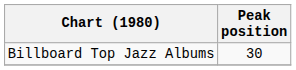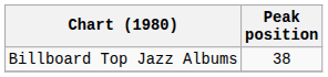Billboard Top Jazz Albums | Peak position: 30 -> 38
